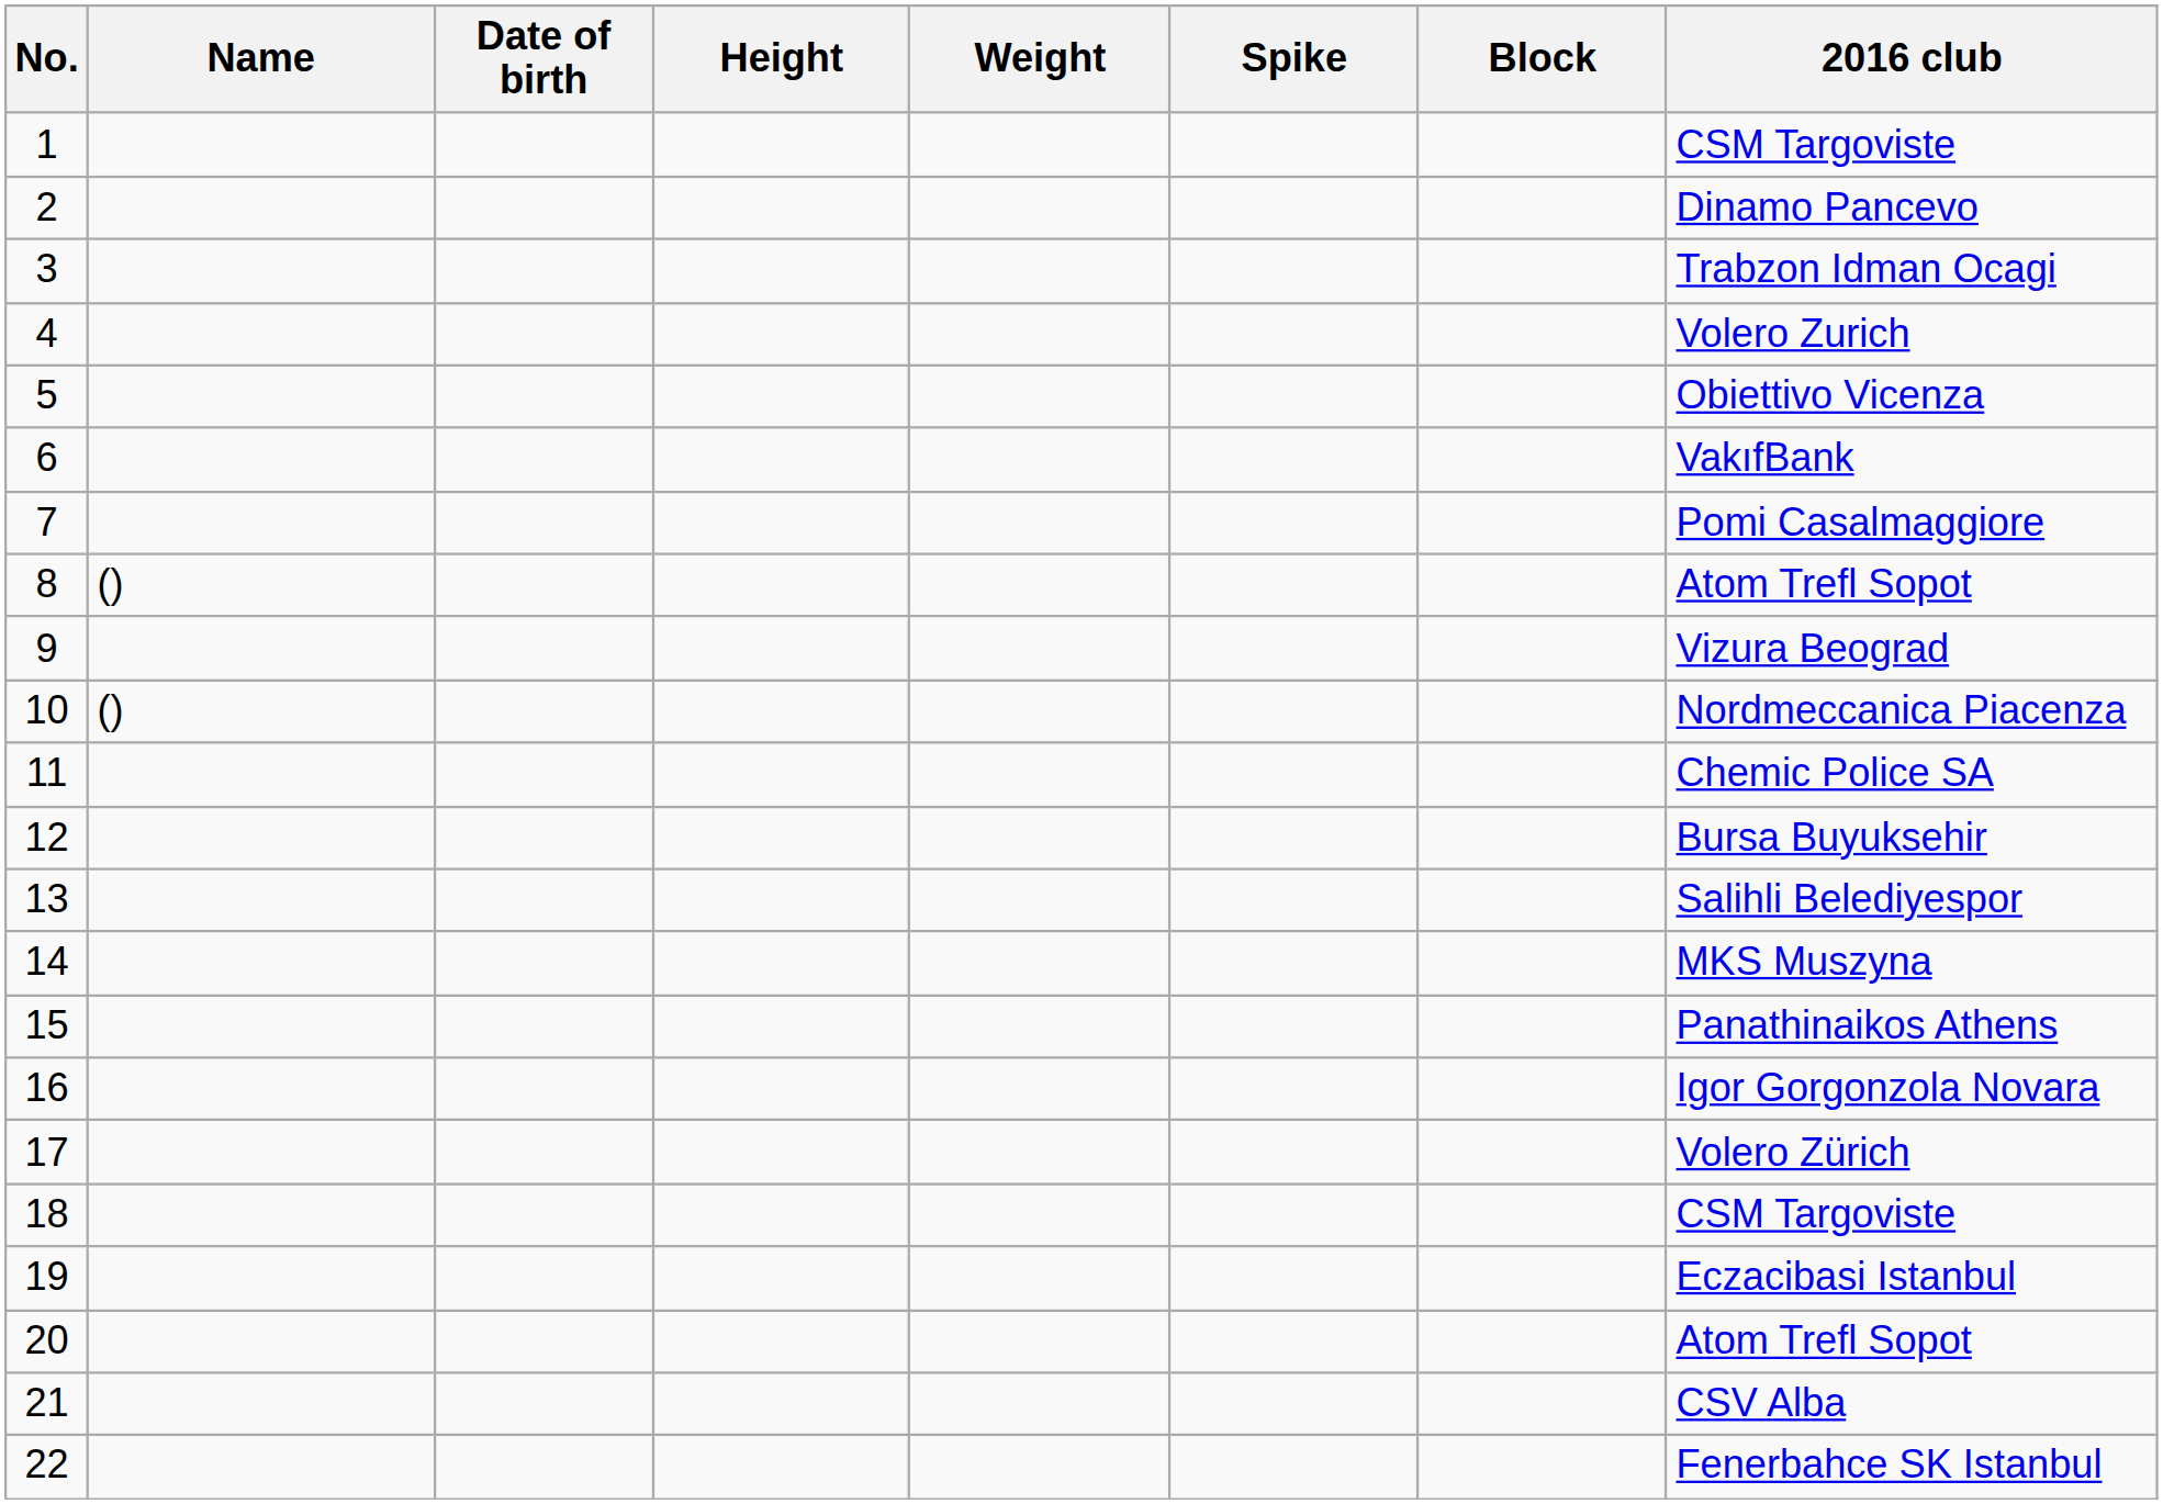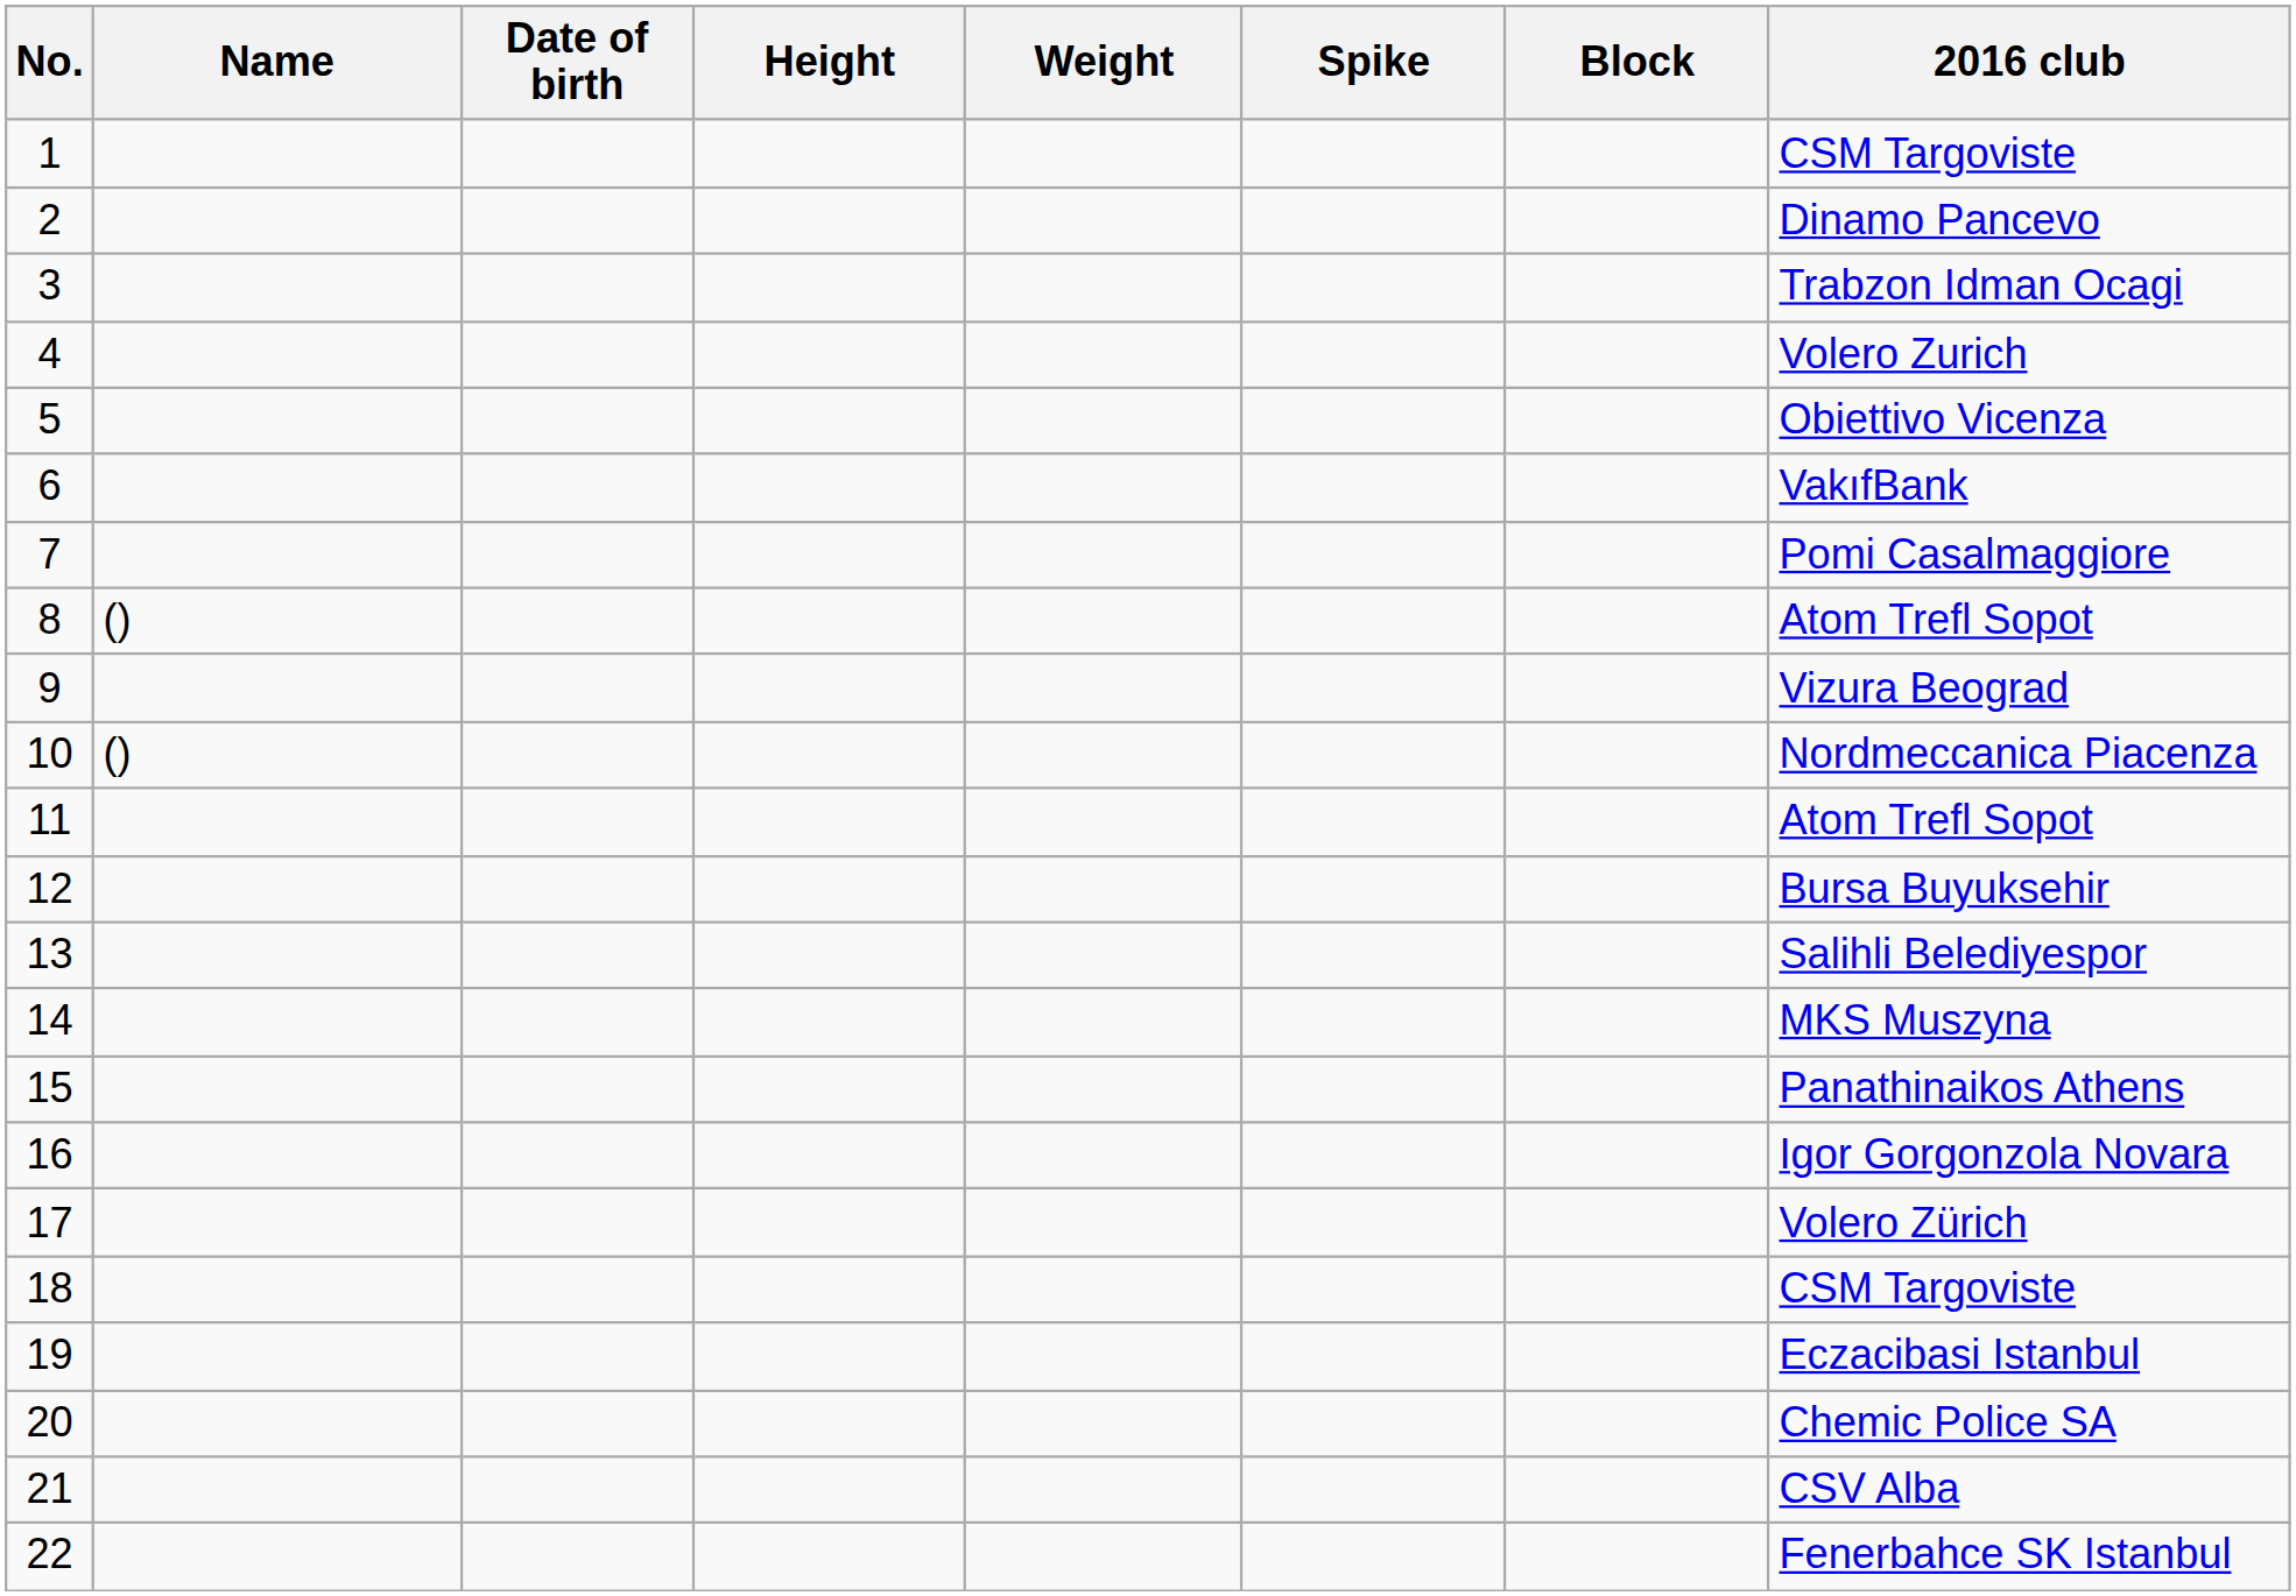11 | 2016 club: Chemic Police SA -> Atom Trefl Sopot
20 | 2016 club: Atom Trefl Sopot -> Chemic Police SA
